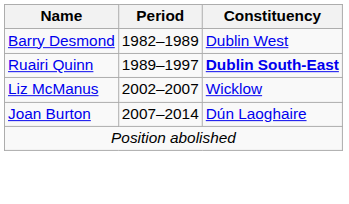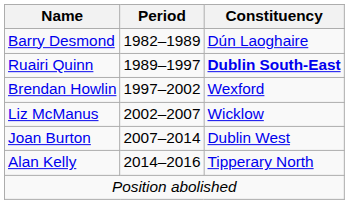Barry Desmond | Constituency: Dublin West -> Dún Laoghaire
+ row: Brendan Howlin | 1997–2002 | Wexford
Joan Burton | Constituency: Dún Laoghaire -> Dublin West
+ row: Alan Kelly | 2014–2016 | Tipperary North
